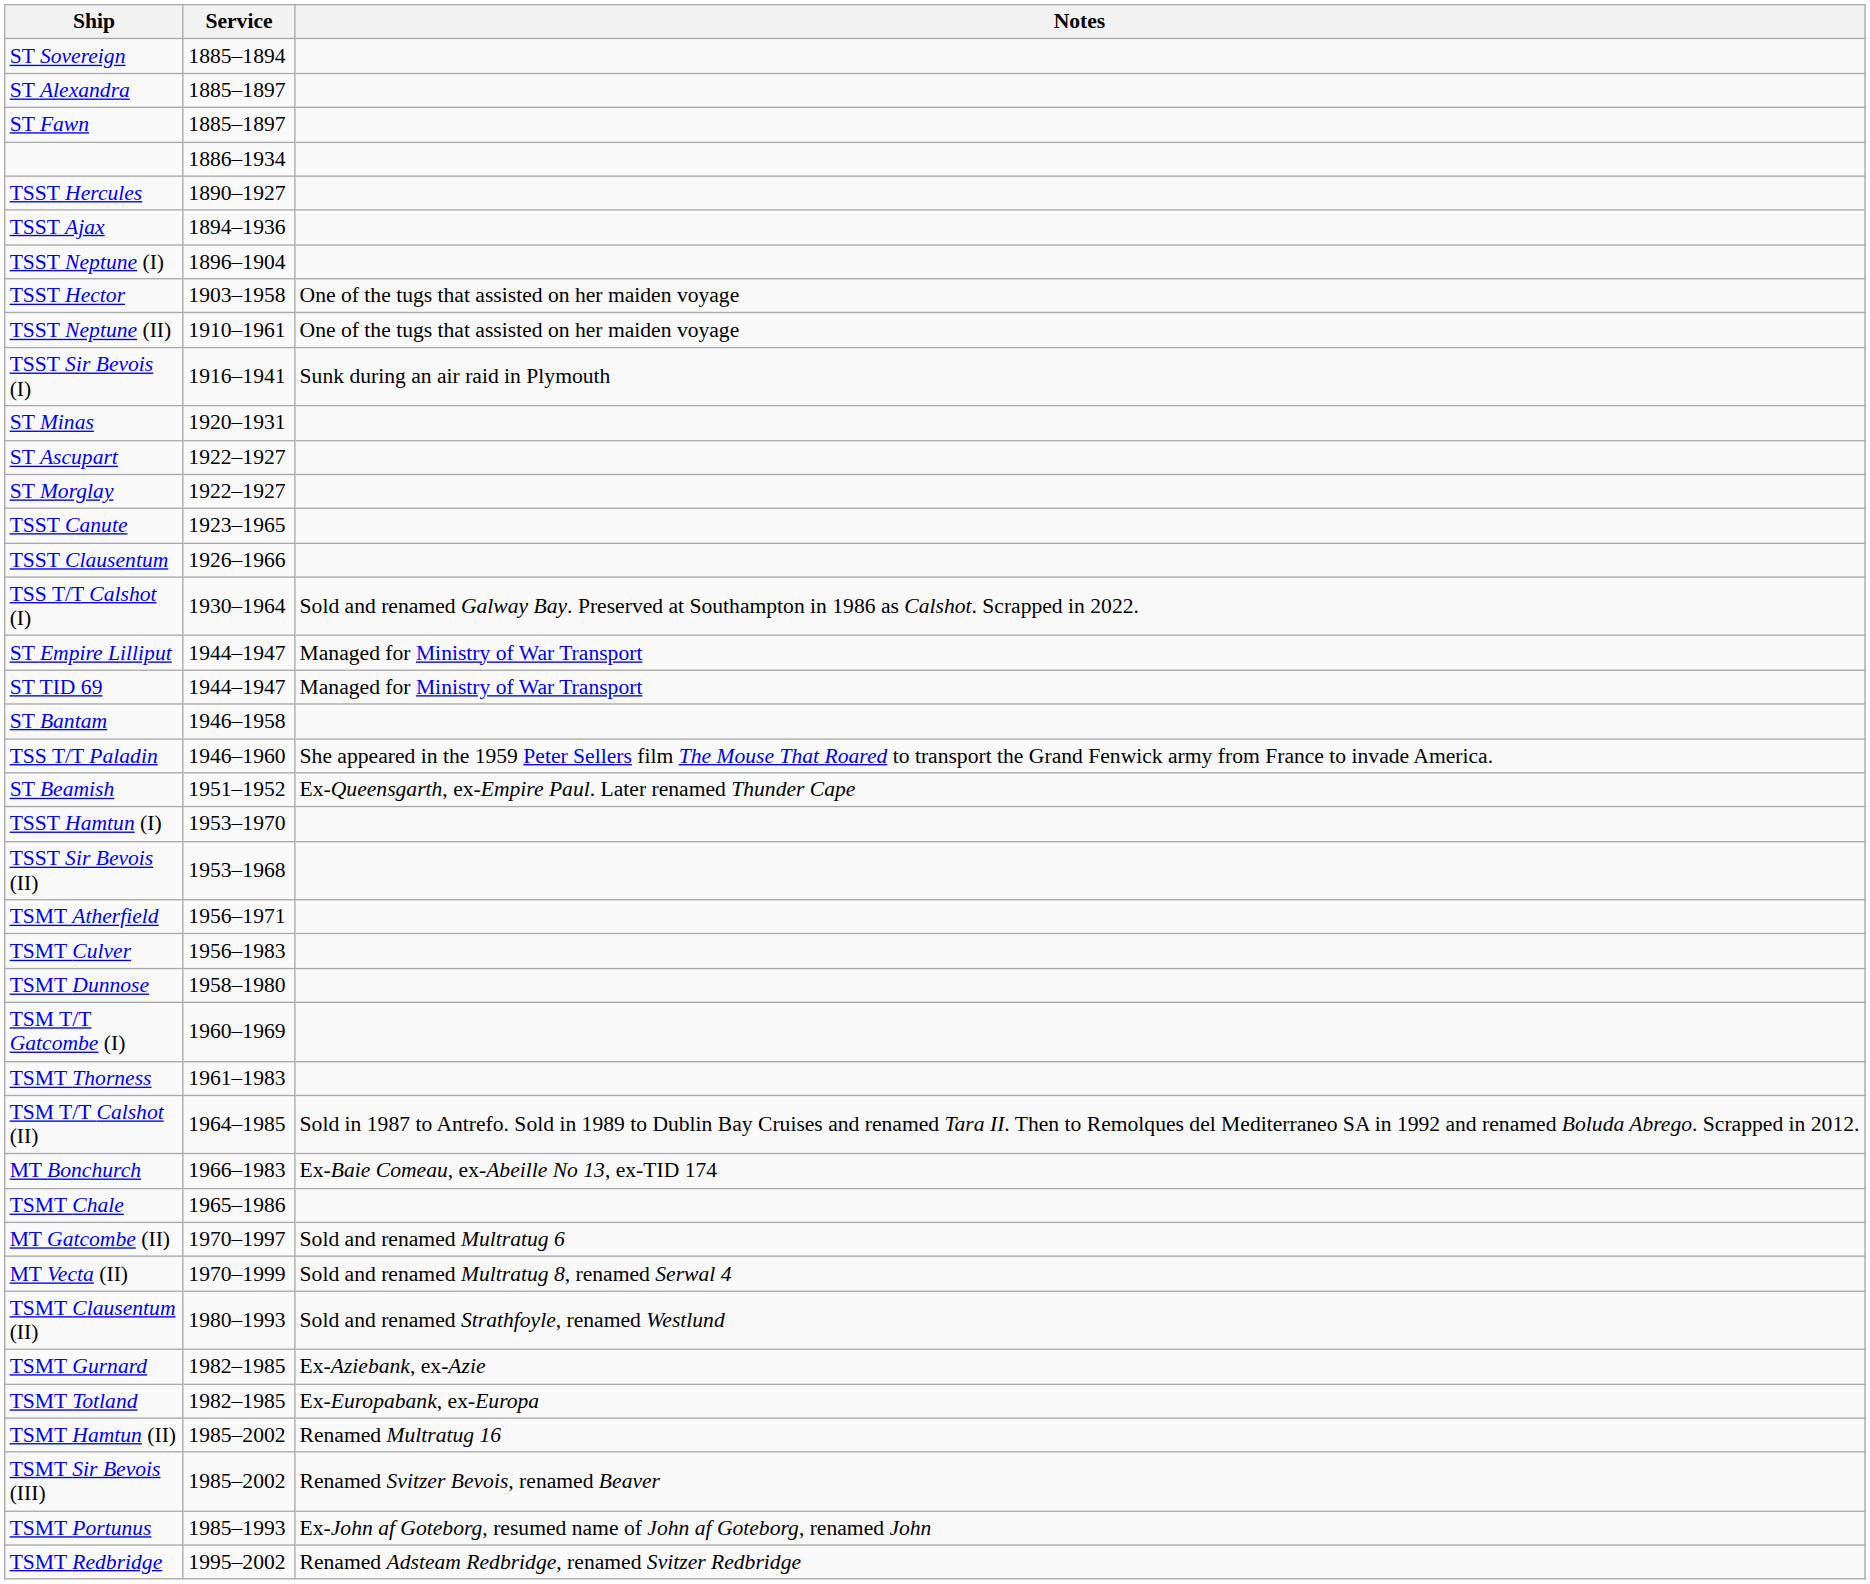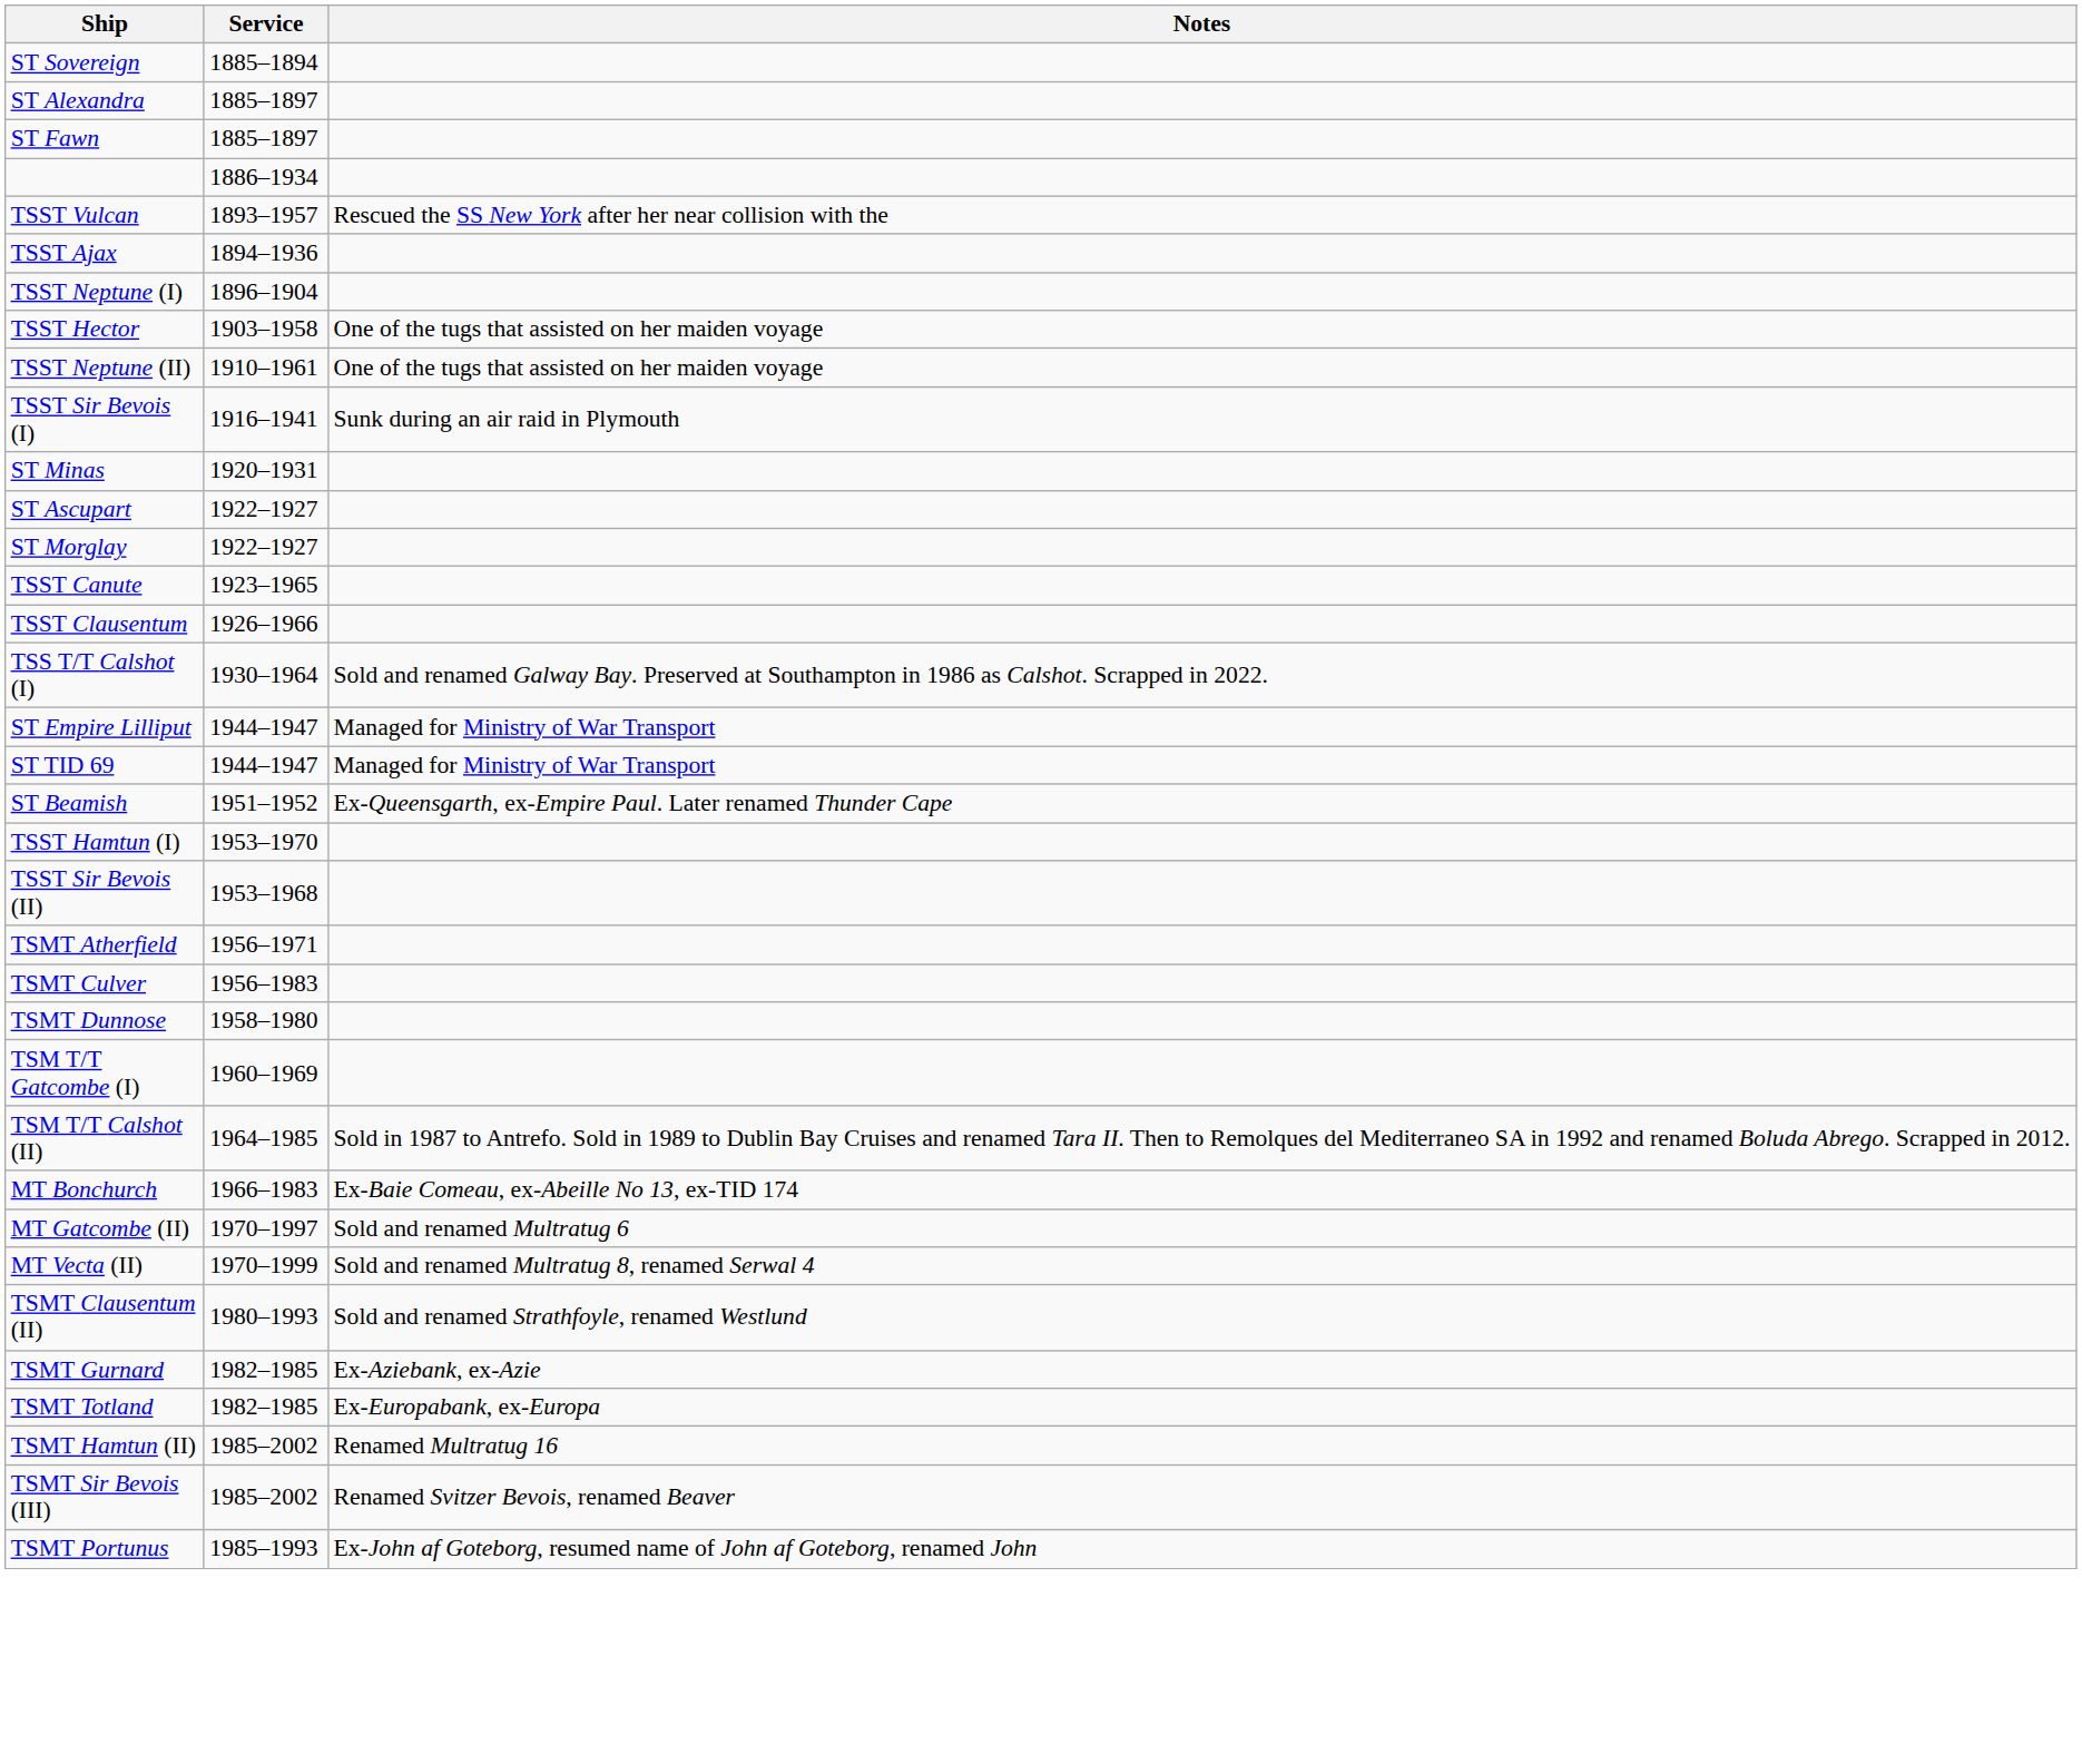- row: TSST Hercules | 1890–1927
+ row: TSST Vulcan | 1893–1957 | Rescued the SS New York after her near collision with the
- row: ST Bantam | 1946–1958
- row: TSS T/T Paladin | 1946–1960 | She appeared in the 1959 Peter Sellers film The Mouse That Roared to transport the Grand Fenwick army from France to invade America.
- row: TSMT Thorness | 1961–1983
- row: TSMT Chale | 1965–1986
- row: TSMT Redbridge | 1995–2002 | Renamed Adsteam Redbridge, renamed Svitzer Redbridge
